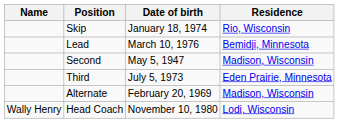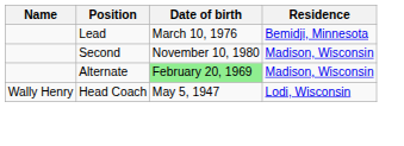- row: Skip | January 18, 1974 | Rio, Wisconsin
Second | Date of birth: May 5, 1947 -> November 10, 1980
- row: Third | July 5, 1973 | Eden Prairie, Minnesota
Alternate | Date of birth: no background -> lightgreen background
Head Coach | Date of birth: November 10, 1980 -> May 5, 1947
